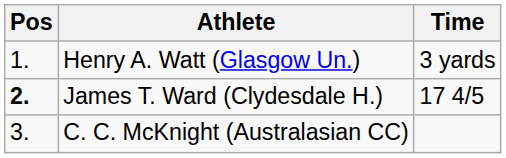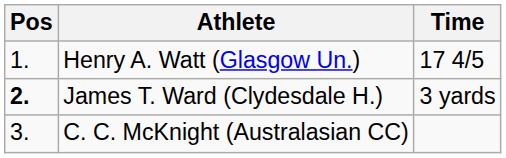Henry A. Watt (Glasgow Un.) | Time: 3 yards -> 17 4/5
James T. Ward (Clydesdale H.) | Time: 17 4/5 -> 3 yards
